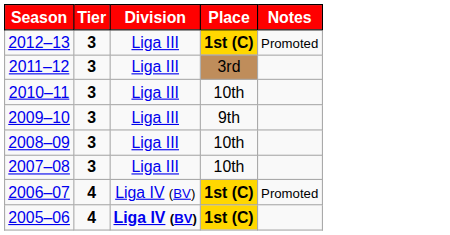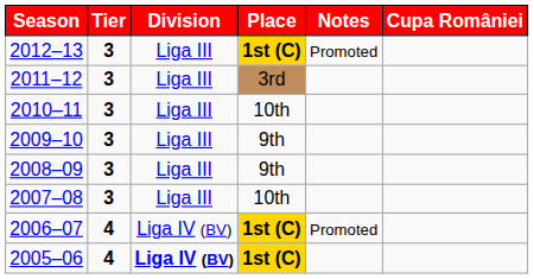+ column: Cupa României
2008–09 | Place: 10th -> 9th
